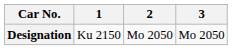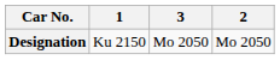columns swapped: 2 <-> 3
